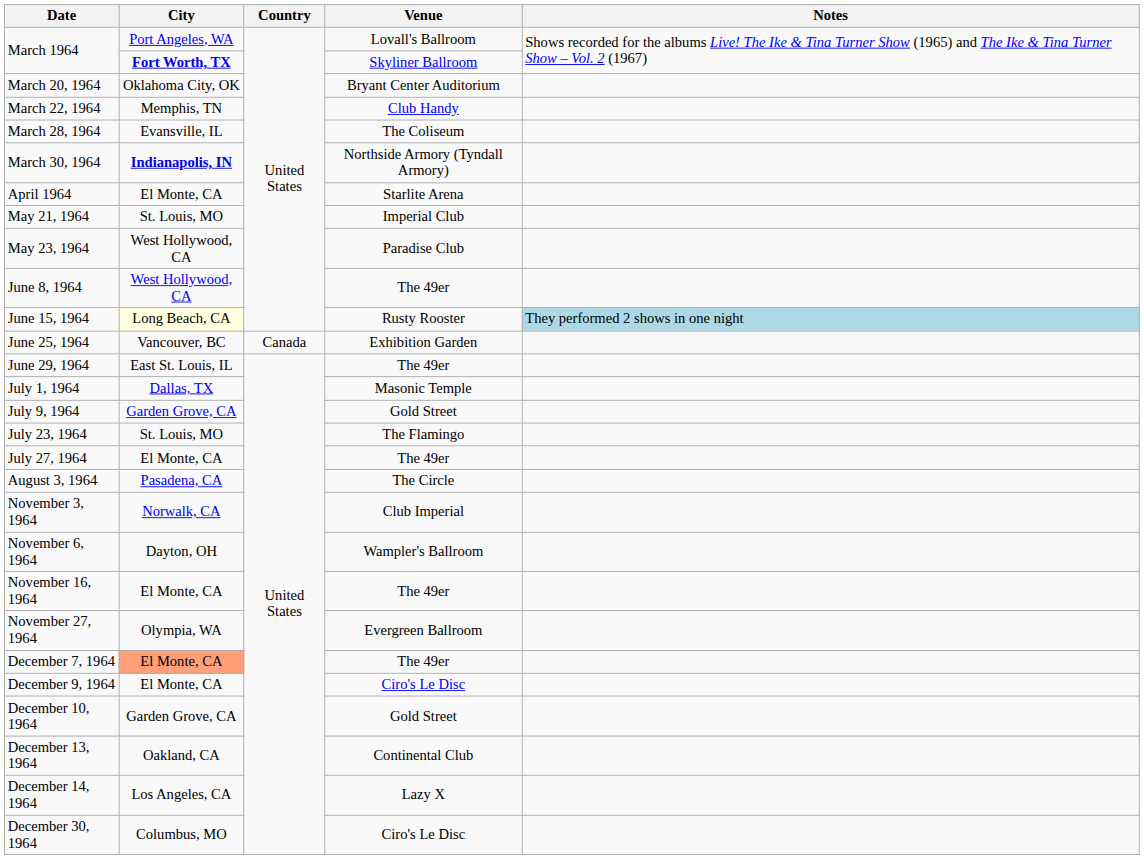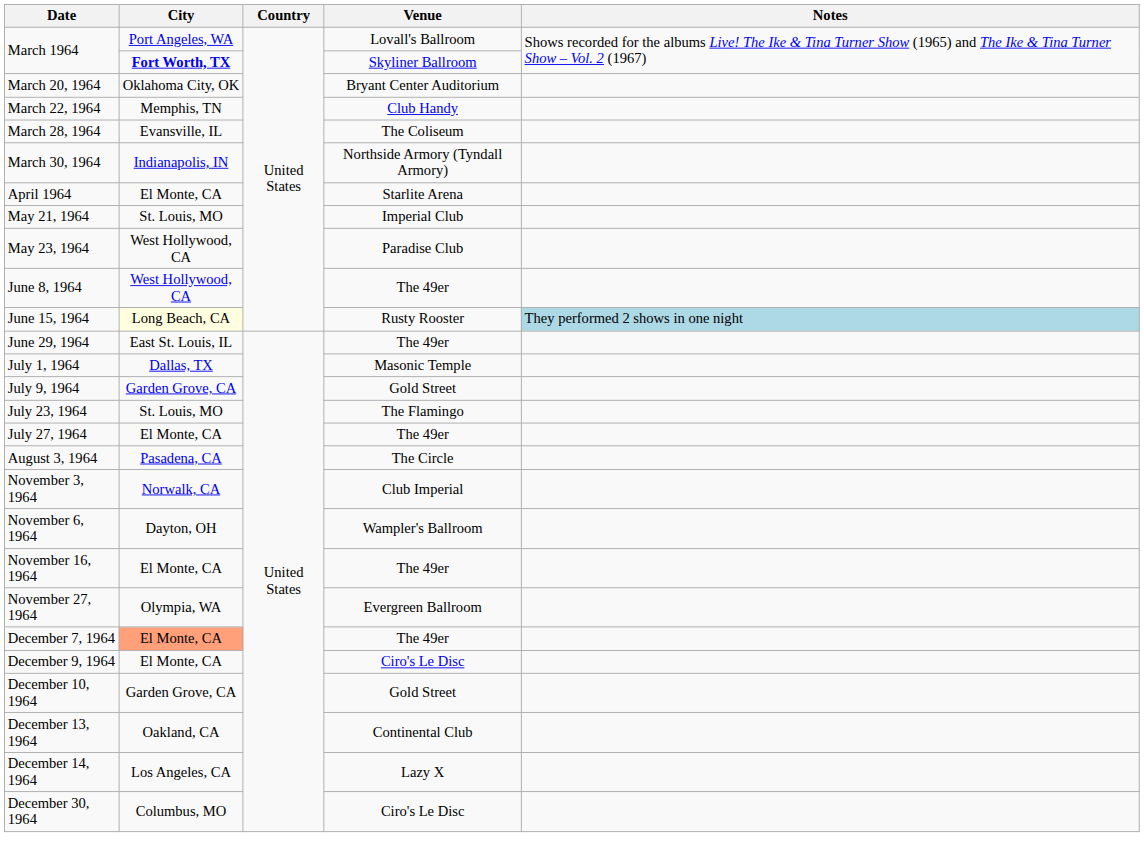March 30, 1964 | City: bold -> normal
- row: June 25, 1964 | Vancouver, BC | Canada | Exhibition Garden
